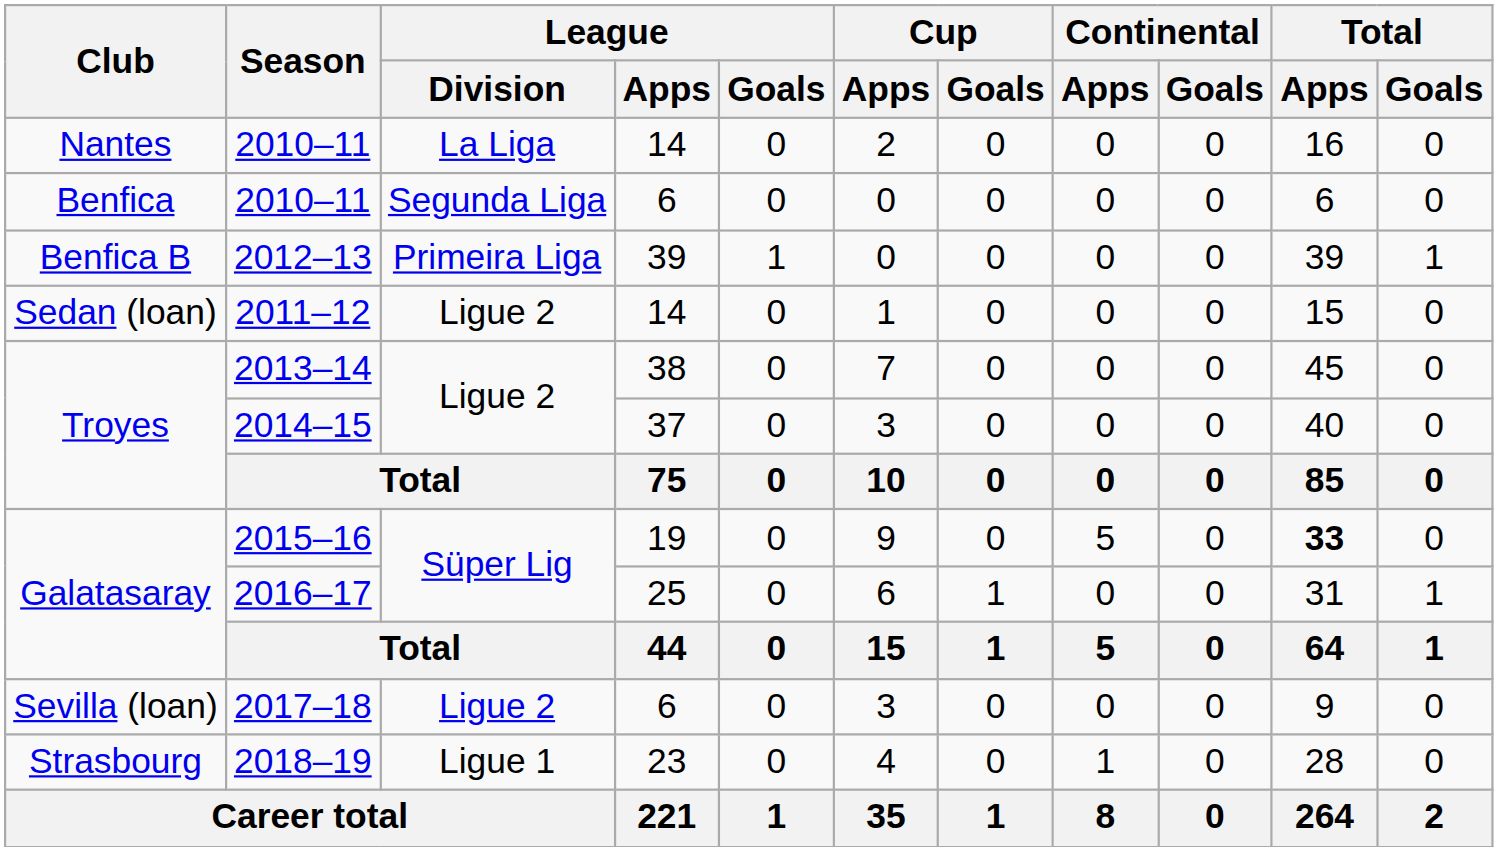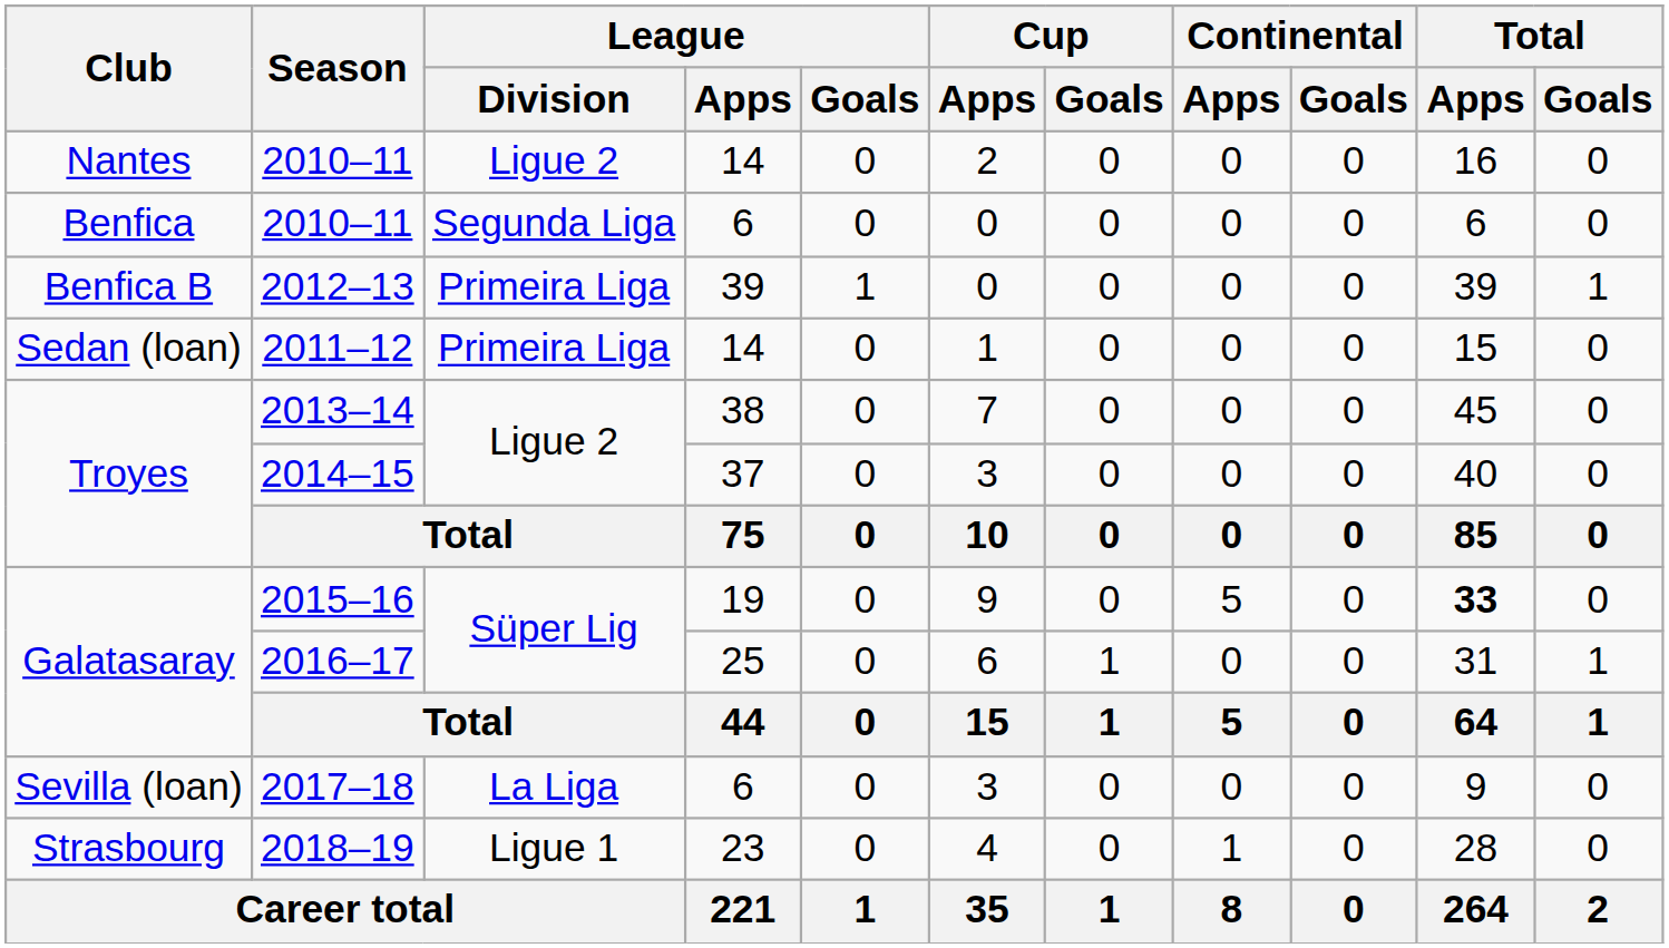Nantes / 2010–11 | League / Division: La Liga -> Ligue 2
2011–12 | League / Division: Ligue 2 -> Primeira Liga
2017–18 | League / Division: Ligue 2 -> La Liga
